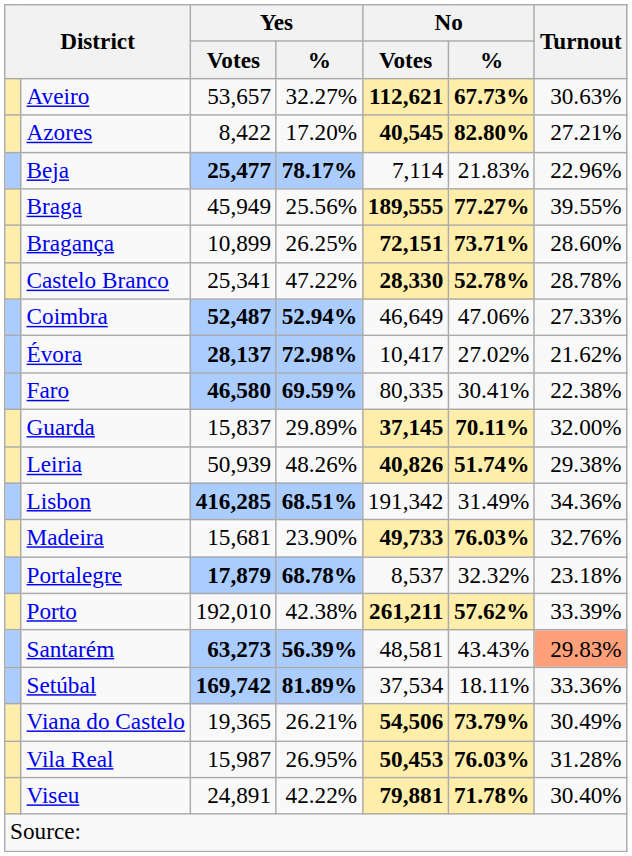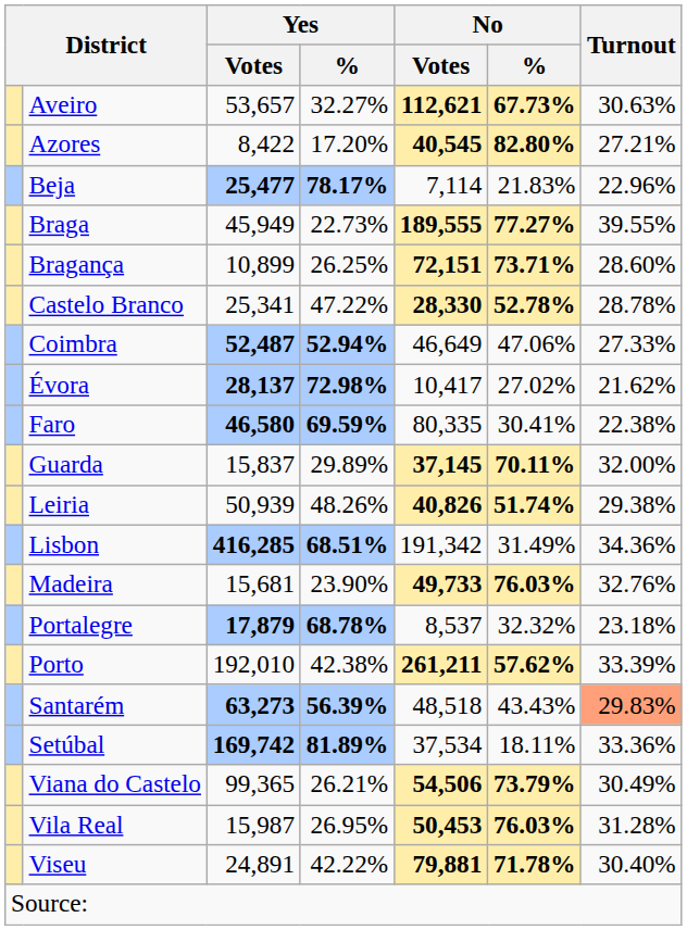Braga | Yes / %: 25.56% -> 22.73%
Santarém | No / Votes: 48,581 -> 48,518
Viana do Castelo | Yes / Votes: 19,365 -> 99,365
